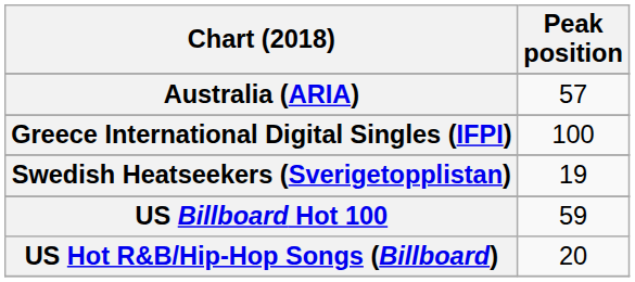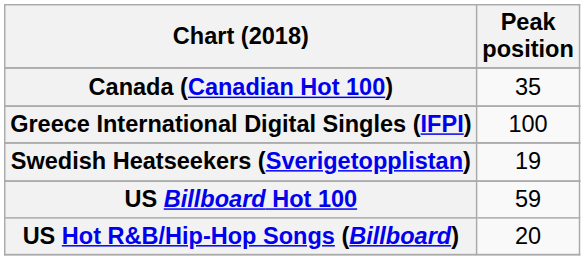- row: Australia (ARIA) | 57
+ row: Canada (Canadian Hot 100) | 35
